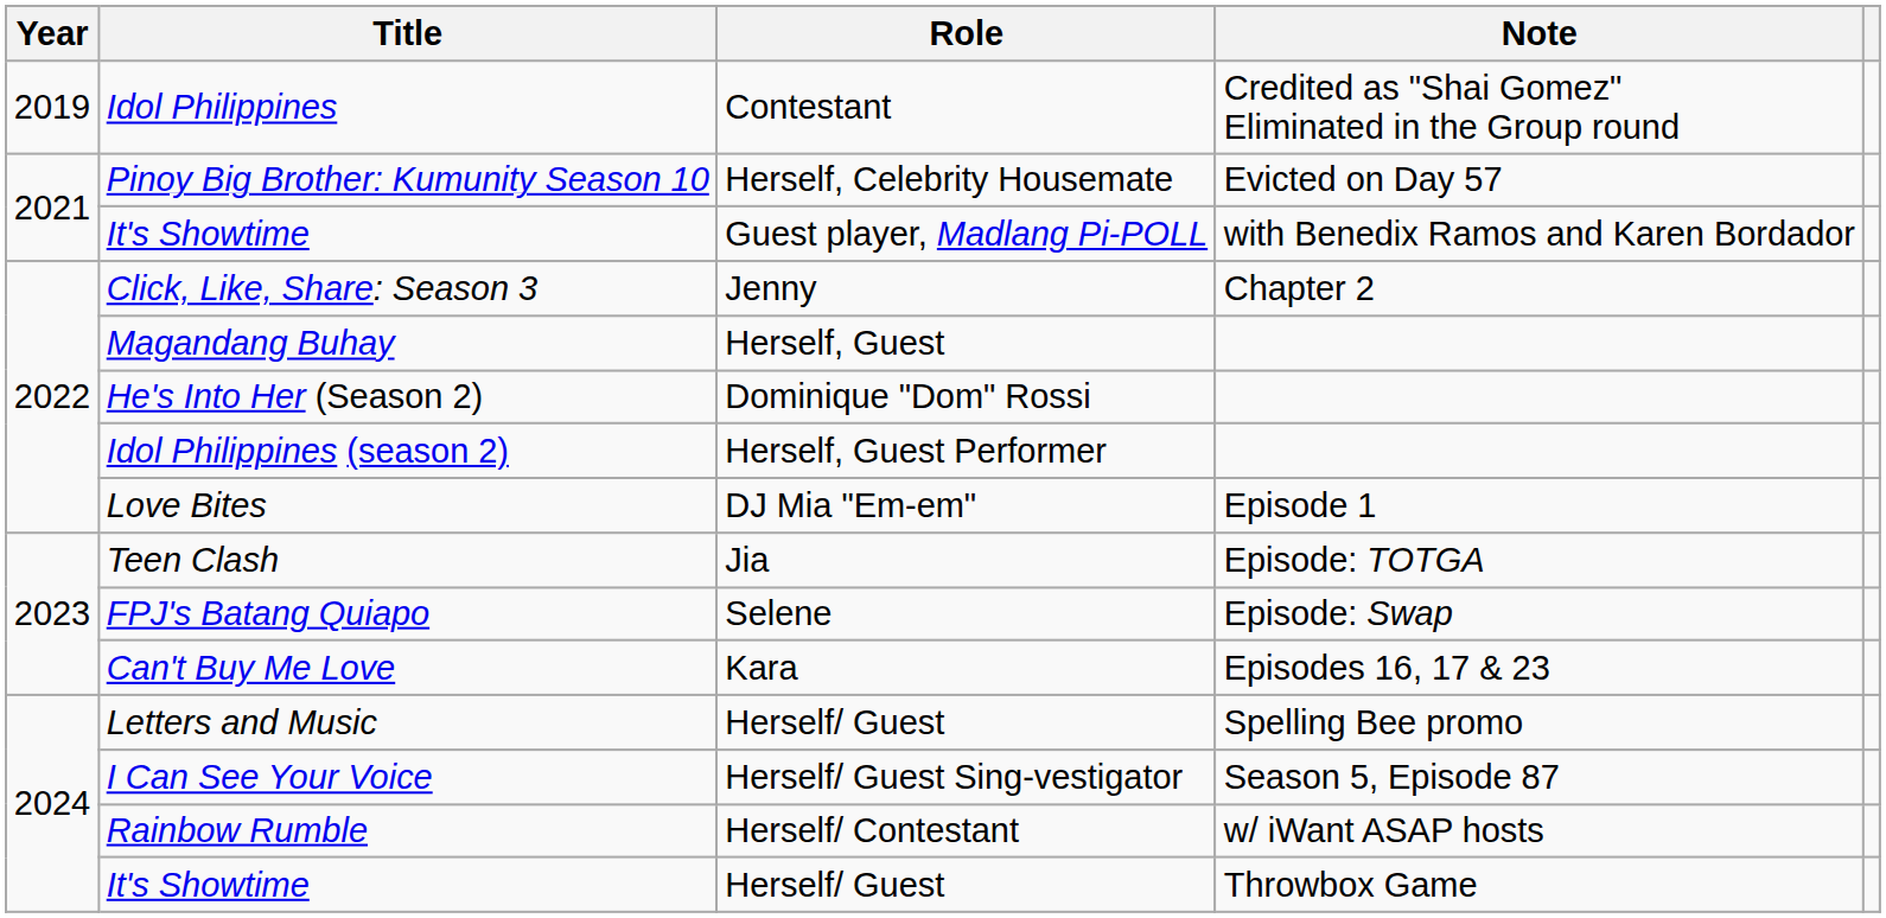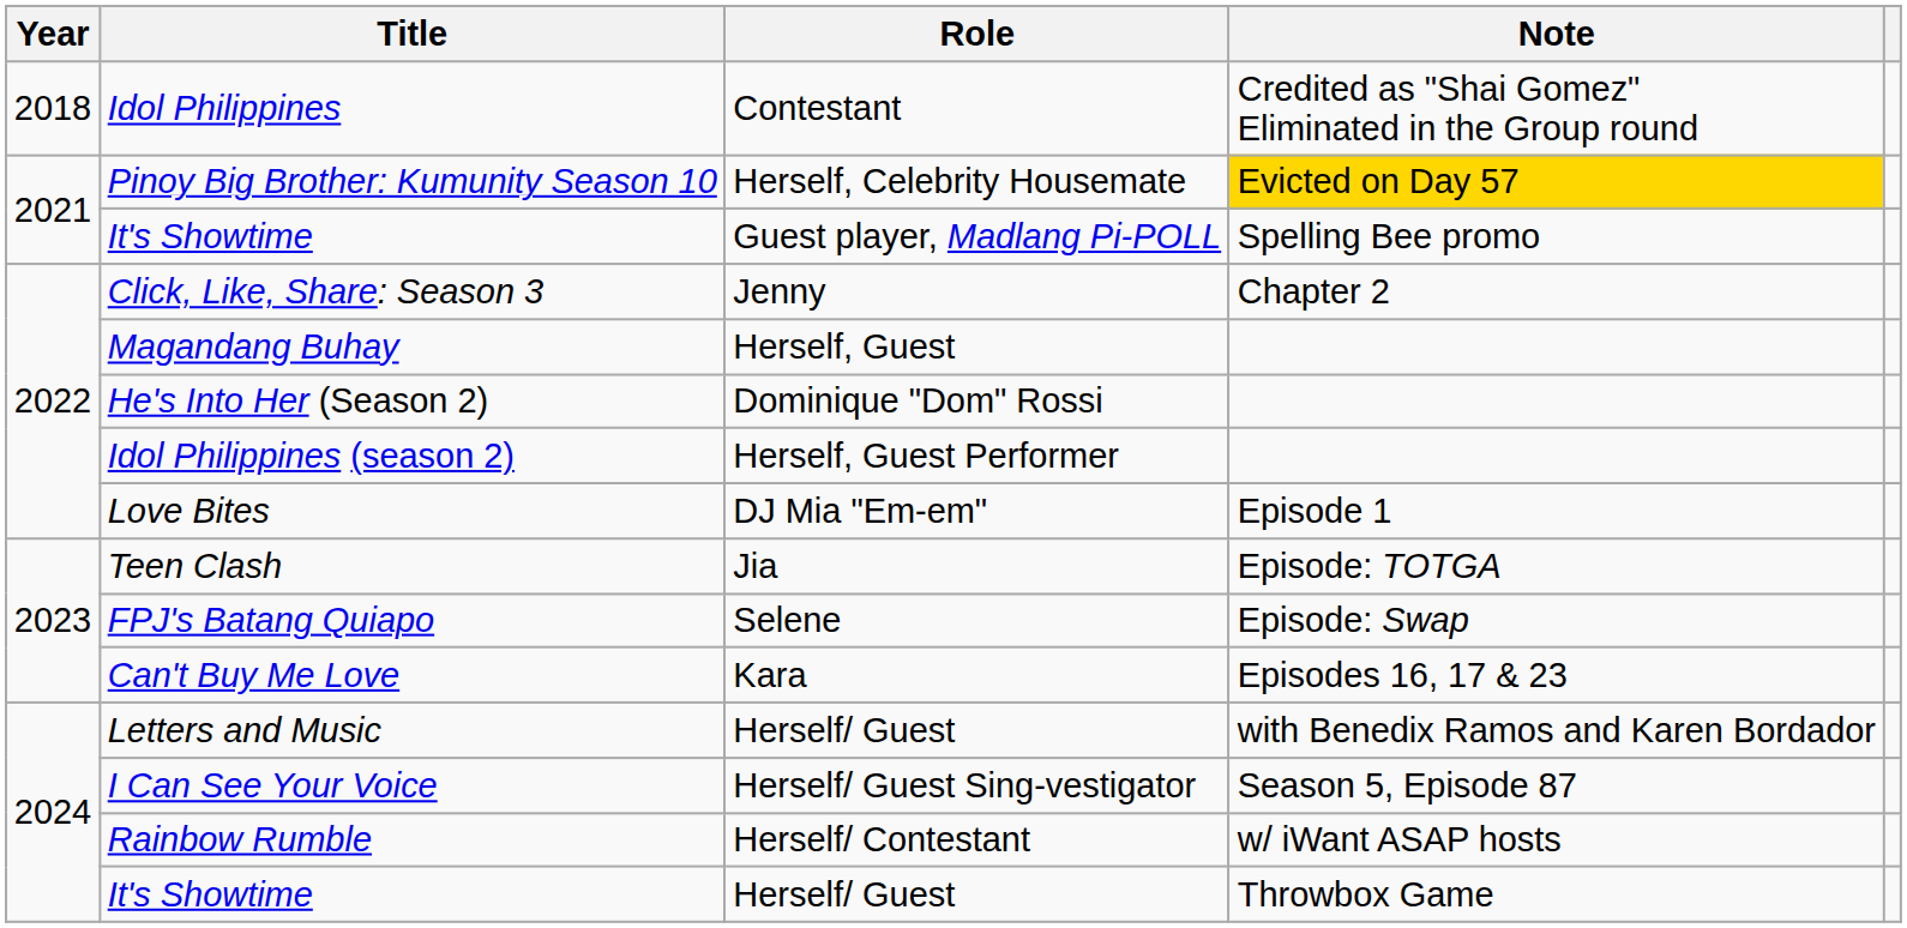Idol Philippines | Year: 2019 -> 2018
Pinoy Big Brother: Kumunity Season 10 | Note: no background -> gold background
It's Showtime / Guest player, Madlang Pi-POLL | Note: with Benedix Ramos and Karen Bordador -> Spelling Bee promo
Letters and Music | Note: Spelling Bee promo -> with Benedix Ramos and Karen Bordador
